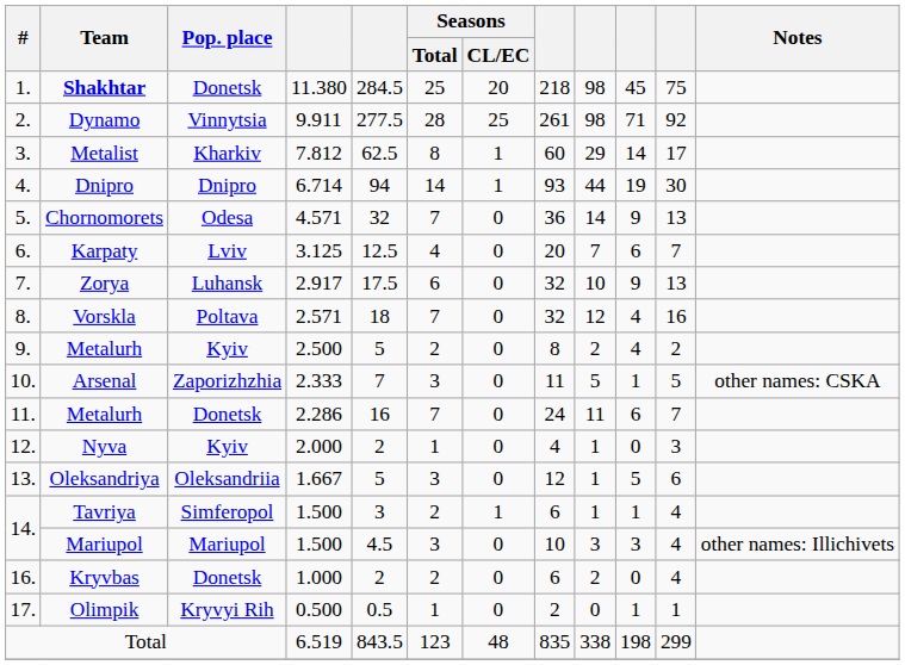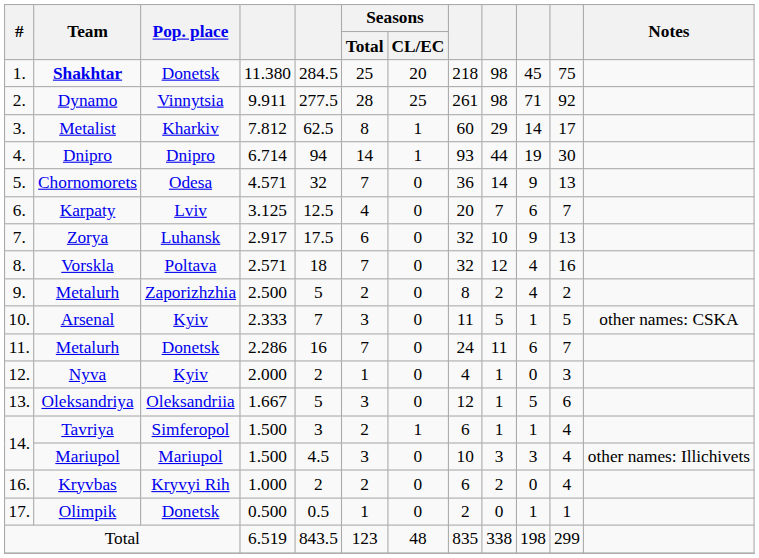9. / Metalurh | Pop. place: Kyiv -> Zaporizhzhia
Arsenal | Pop. place: Zaporizhzhia -> Kyiv
Kryvbas | Pop. place: Donetsk -> Kryvyi Rih
Olimpik | Pop. place: Kryvyi Rih -> Donetsk
